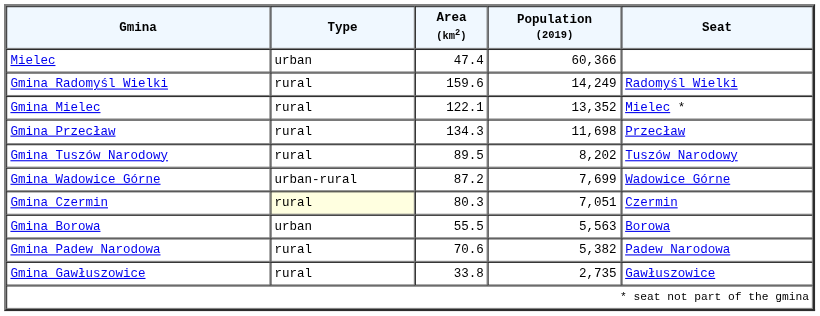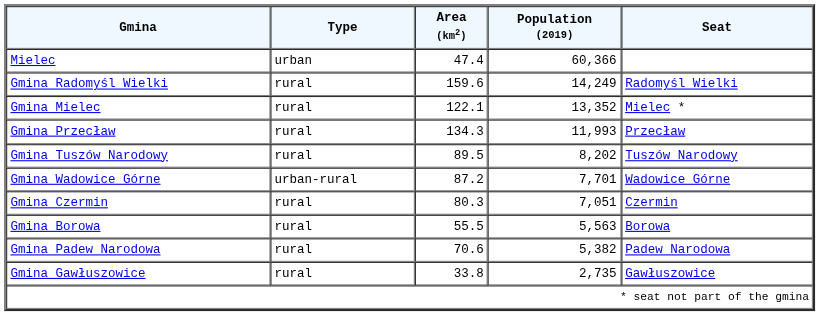Gmina Przecław | Population (2019): 11,698 -> 11,993
Gmina Wadowice Górne | Population (2019): 7,699 -> 7,701
Gmina Czermin | Type: lightyellow background -> no background
Gmina Borowa | Type: urban -> rural
